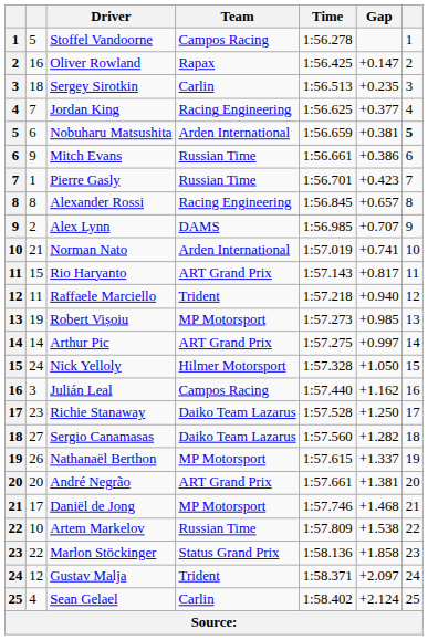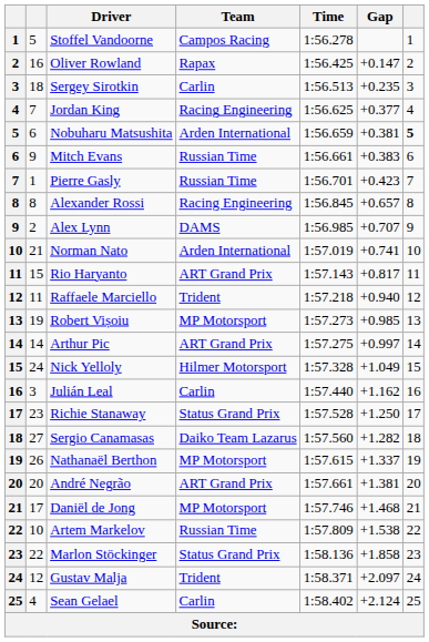Mitch Evans | Gap: +0.386 -> +0.383
Nick Yelloly | Gap: +1.050 -> +1.049
Julián Leal | Team: Campos Racing -> Carlin
Richie Stanaway | Team: Daiko Team Lazarus -> Status Grand Prix
